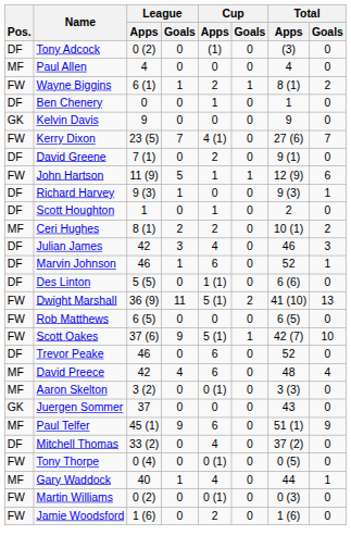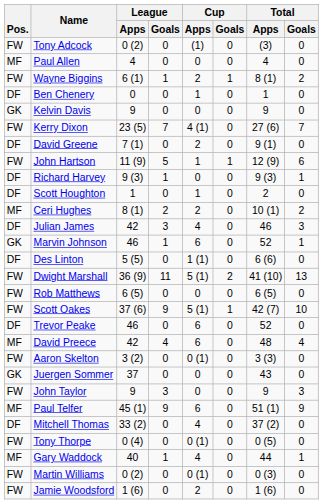Tony Adcock | Pos.: DF -> FW
Marvin Johnson | Pos.: DF -> GK
Aaron Skelton | Pos.: MF -> FW
+ row: FW | John Taylor | 9 | 3 | 0 | 0 | 9 | 3
